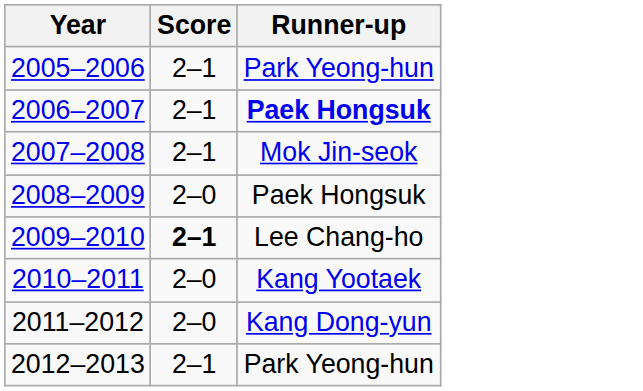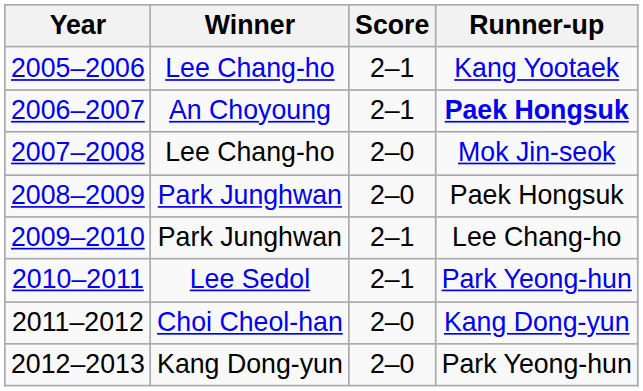+ column: Winner | Lee Chang-ho | An Choyoung | Lee Chang-ho | Park Junghwan | Park Junghwan | Lee Sedol | Choi Cheol-han | Kang Dong-yun
2005–2006 | Runner-up: Park Yeong-hun -> Kang Yootaek
2007–2008 | Score: 2–1 -> 2–0
2009–2010 | Score: bold -> normal
2010–2011 | Score: 2–0 -> 2–1
2010–2011 | Runner-up: Kang Yootaek -> Park Yeong-hun
2012–2013 | Score: 2–1 -> 2–0
